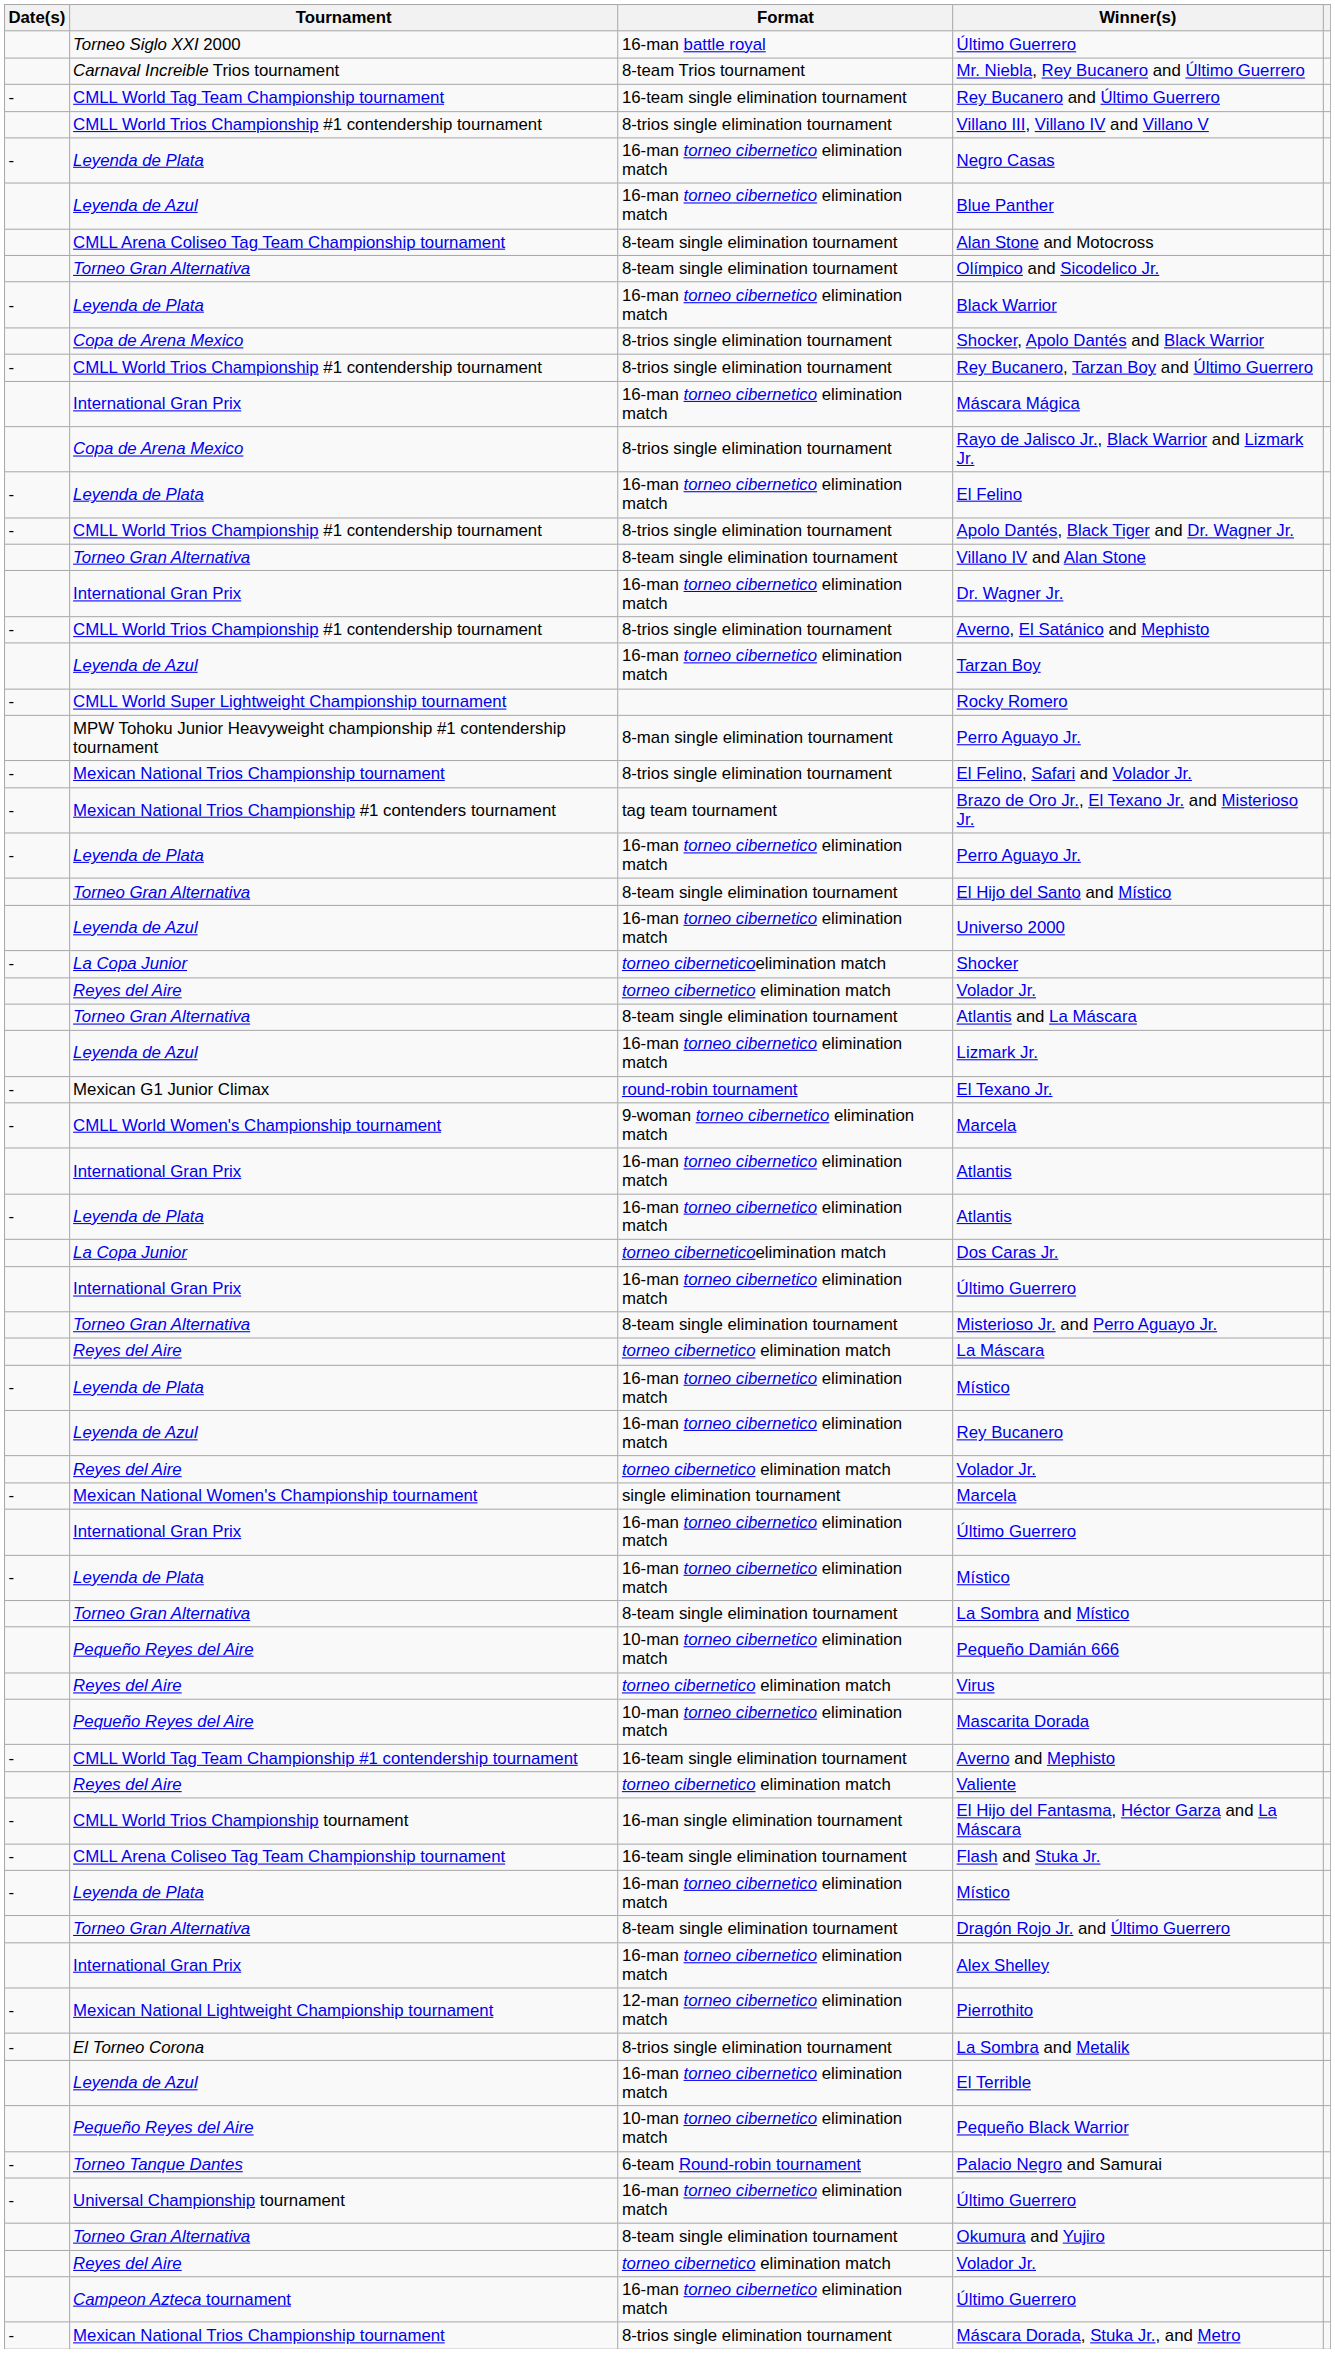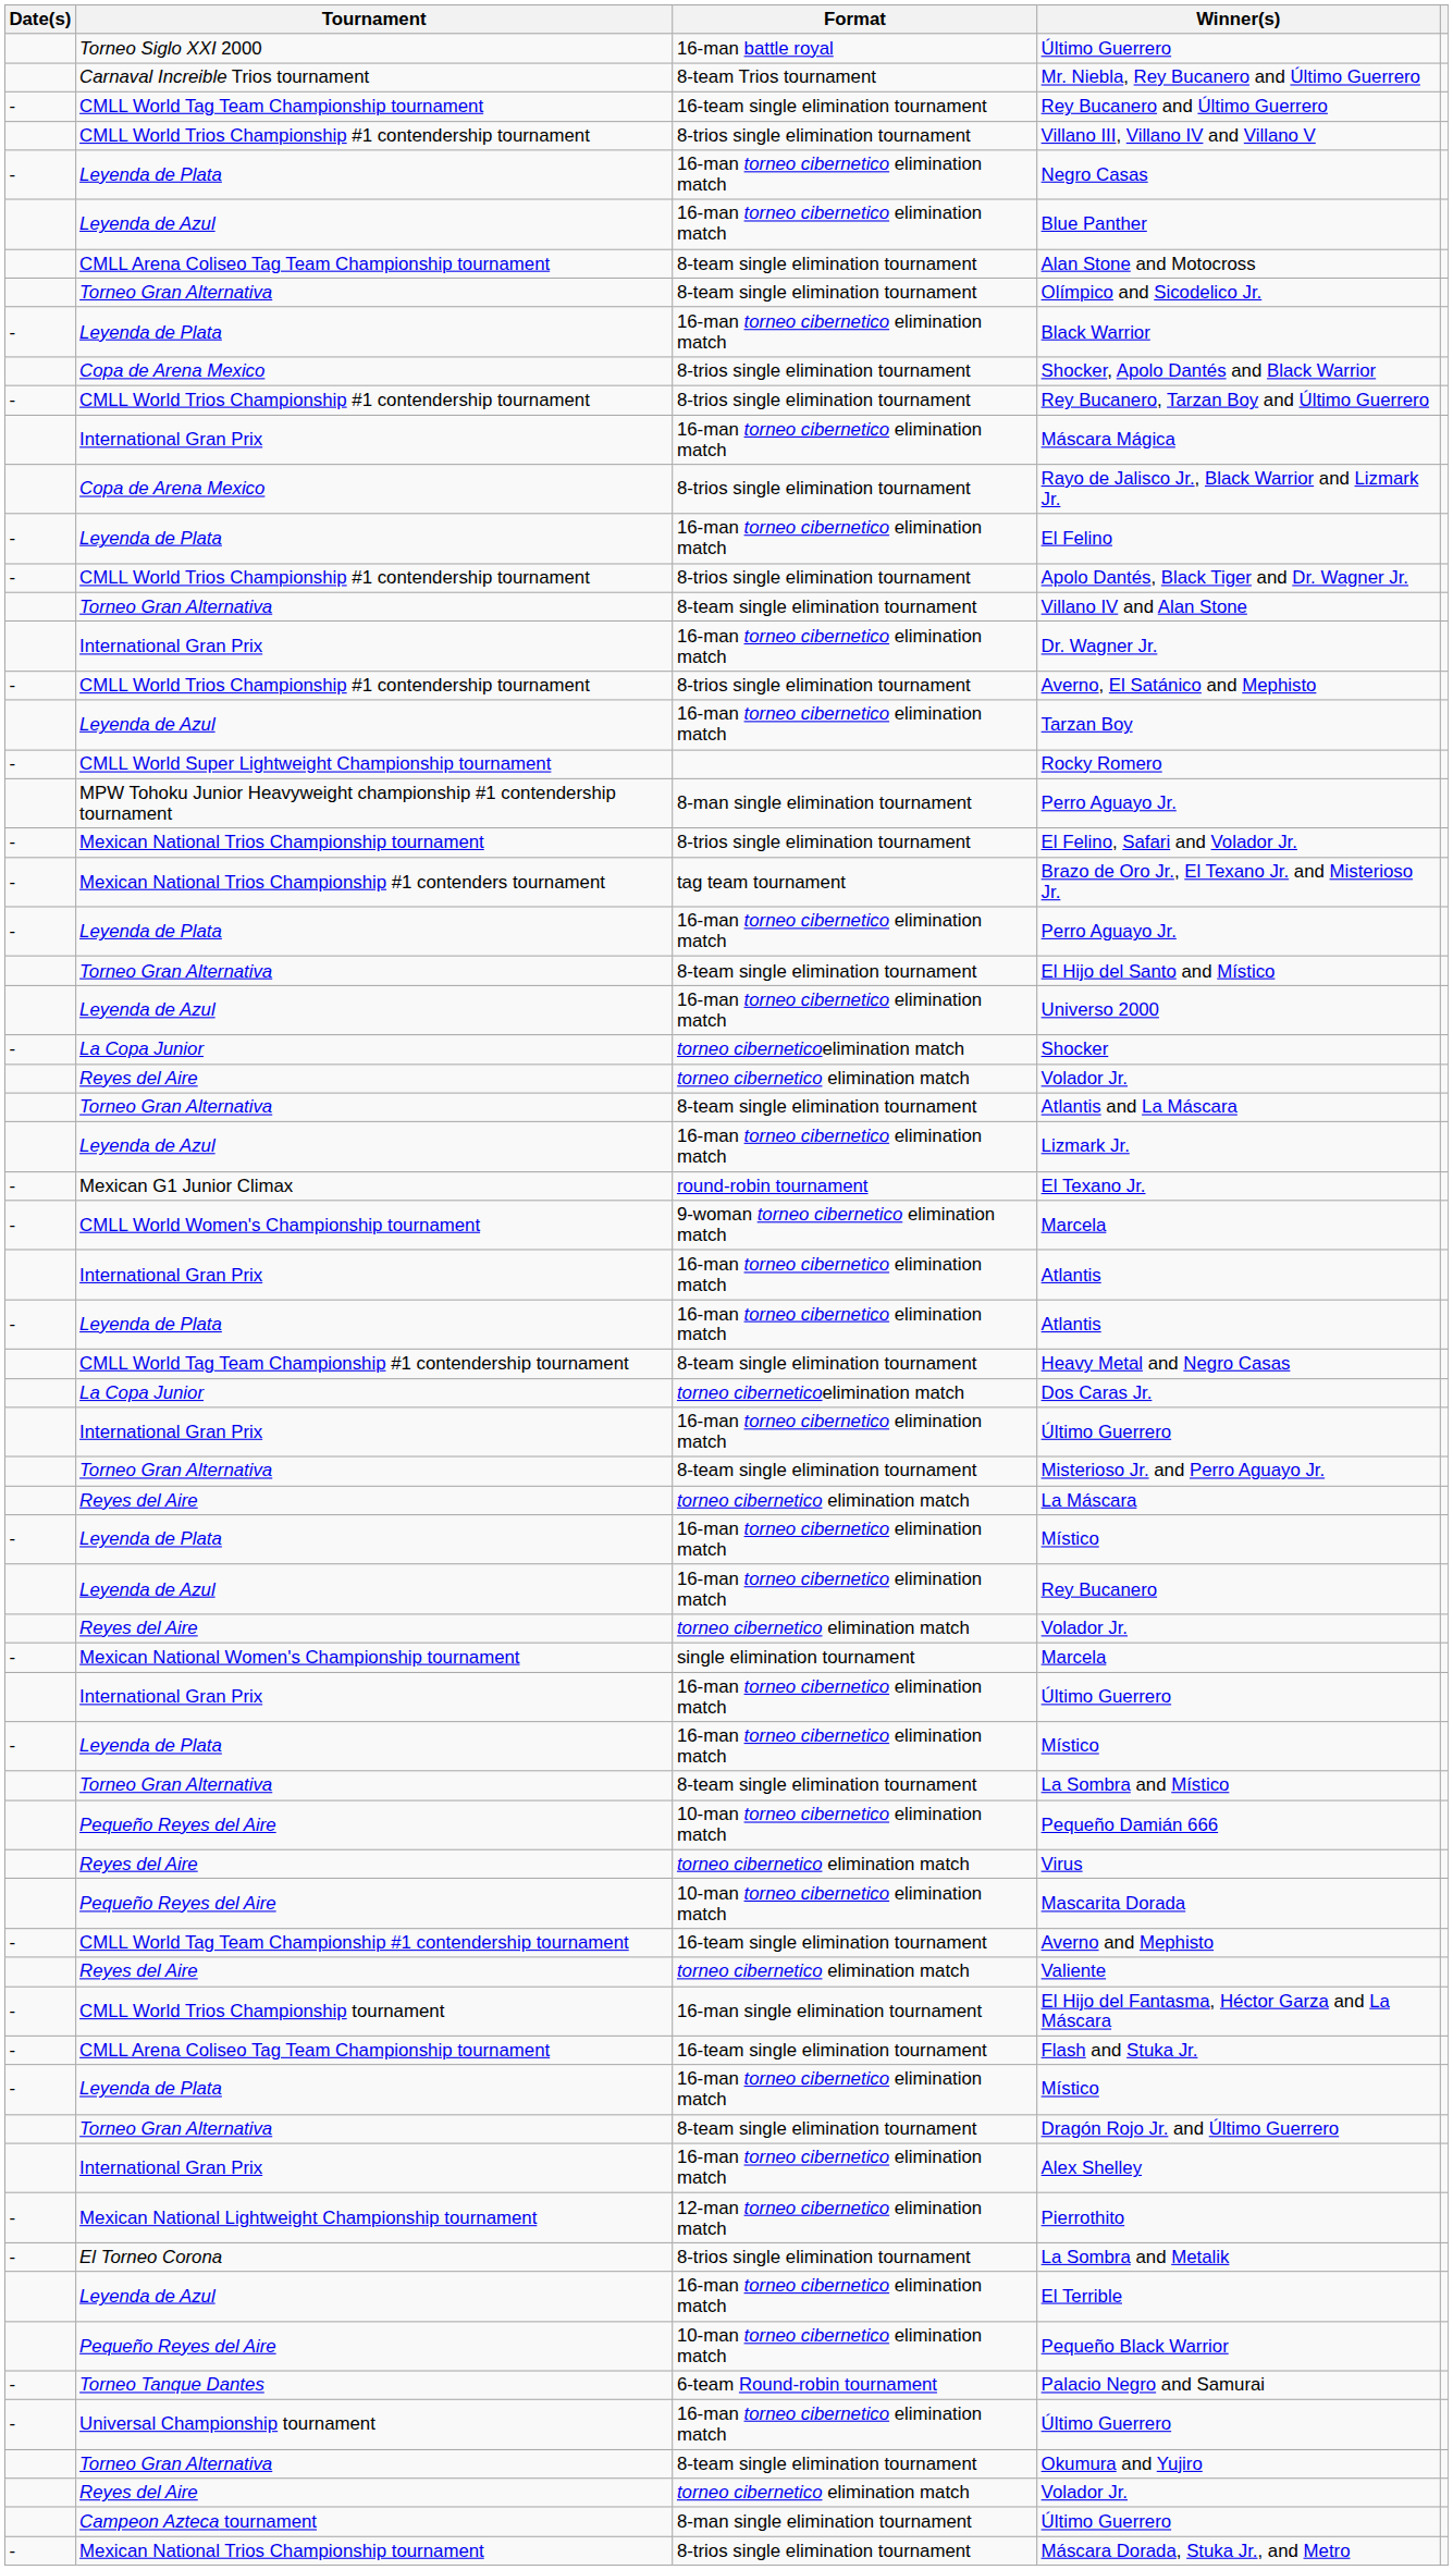+ row: CMLL World Tag Team Championship #1 contendership tournament | 8-team single elimination tournament | Heavy Metal and Negro Casas
Campeon Azteca tournament / Último Guerrero | Format: 16-man torneo cibernetico elimination match -> 8-man single elimination tournament
